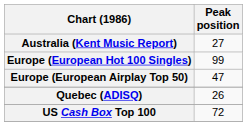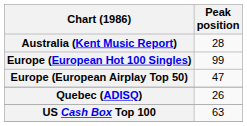Australia (Kent Music Report) | Peak position: 27 -> 28
US Cash Box Top 100 | Peak position: 72 -> 63
